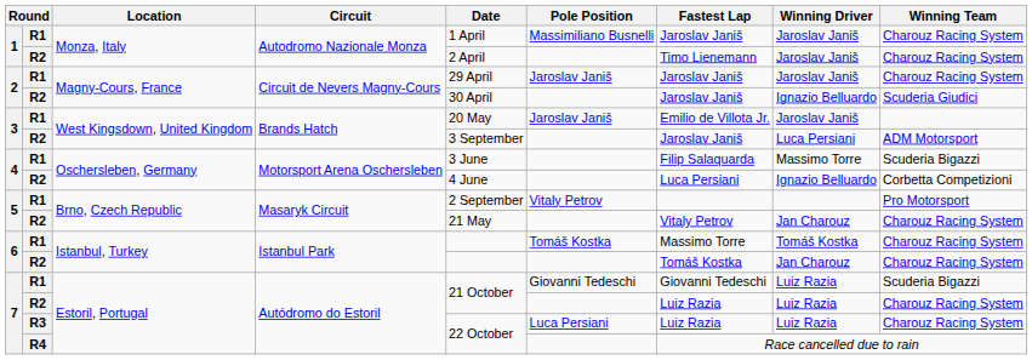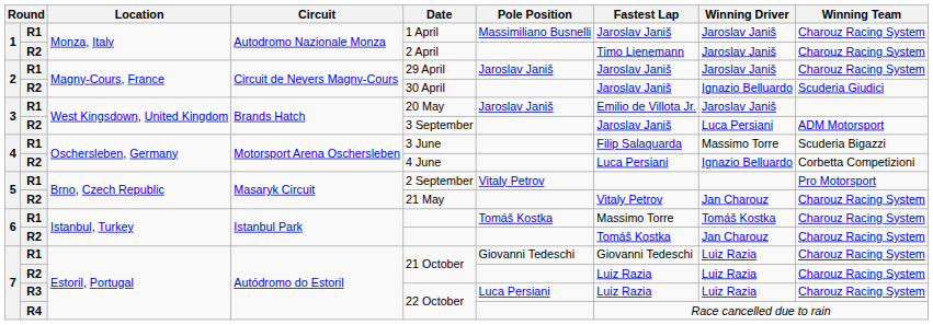7 / R1 | Winning Team: Scuderia Bigazzi -> Charouz Racing System
